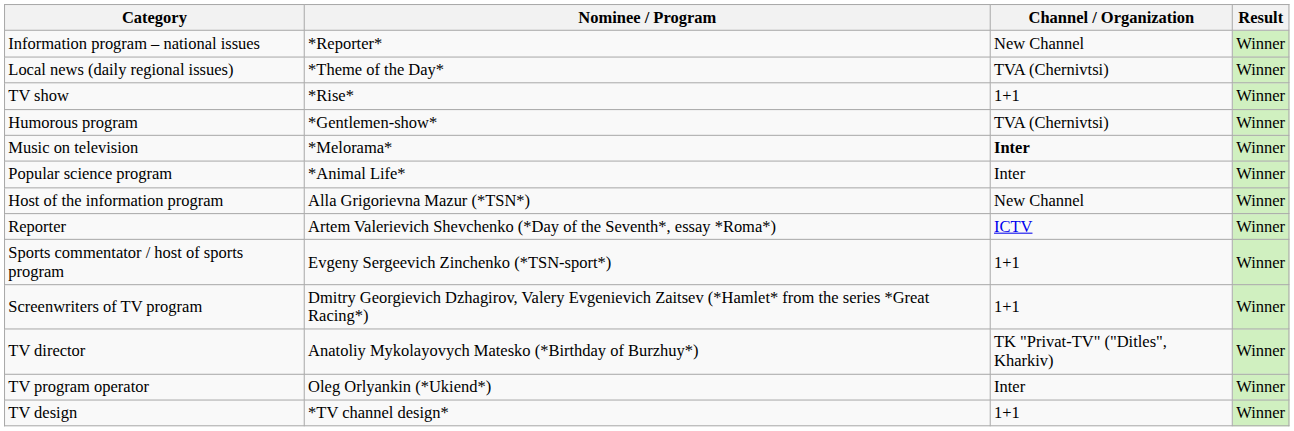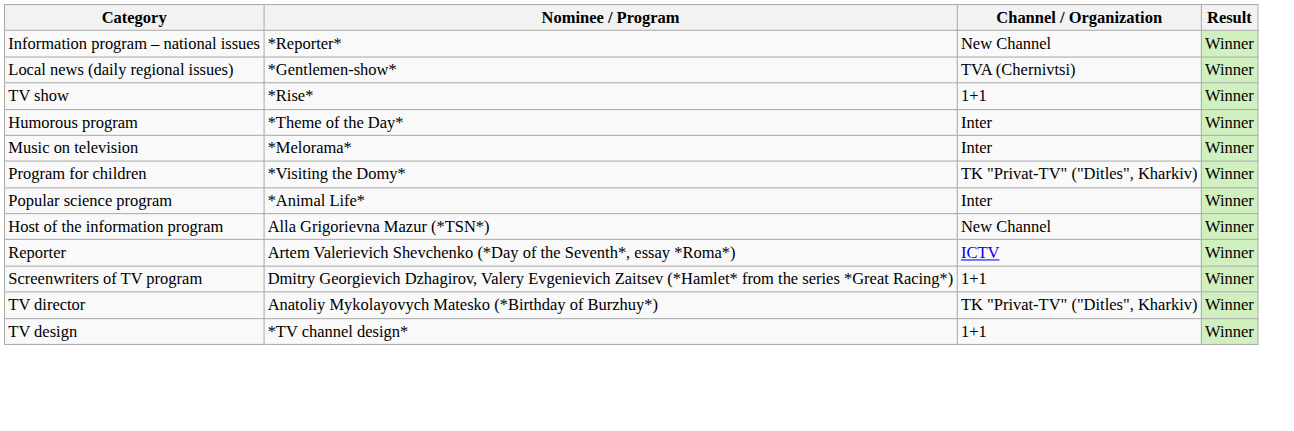Local news (daily regional issues) | Nominee / Program: *Theme of the Day* -> *Gentlemen-show*
Humorous program | Nominee / Program: *Gentlemen-show* -> *Theme of the Day*
Humorous program | Channel / Organization: TVA (Chernivtsi) -> Inter
Music on television | Channel / Organization: bold -> normal
+ row: Program for children | *Visiting the Domy* | TK "Privat-TV" ("Ditles", Kharkiv) | Winner
- row: Sports commentator / host of sports program | Evgeny Sergeevich Zinchenko (*TSN-sport*) | 1+1 | Winner
- row: TV program operator | Oleg Orlyankin (*Ukiend*) | Inter | Winner
